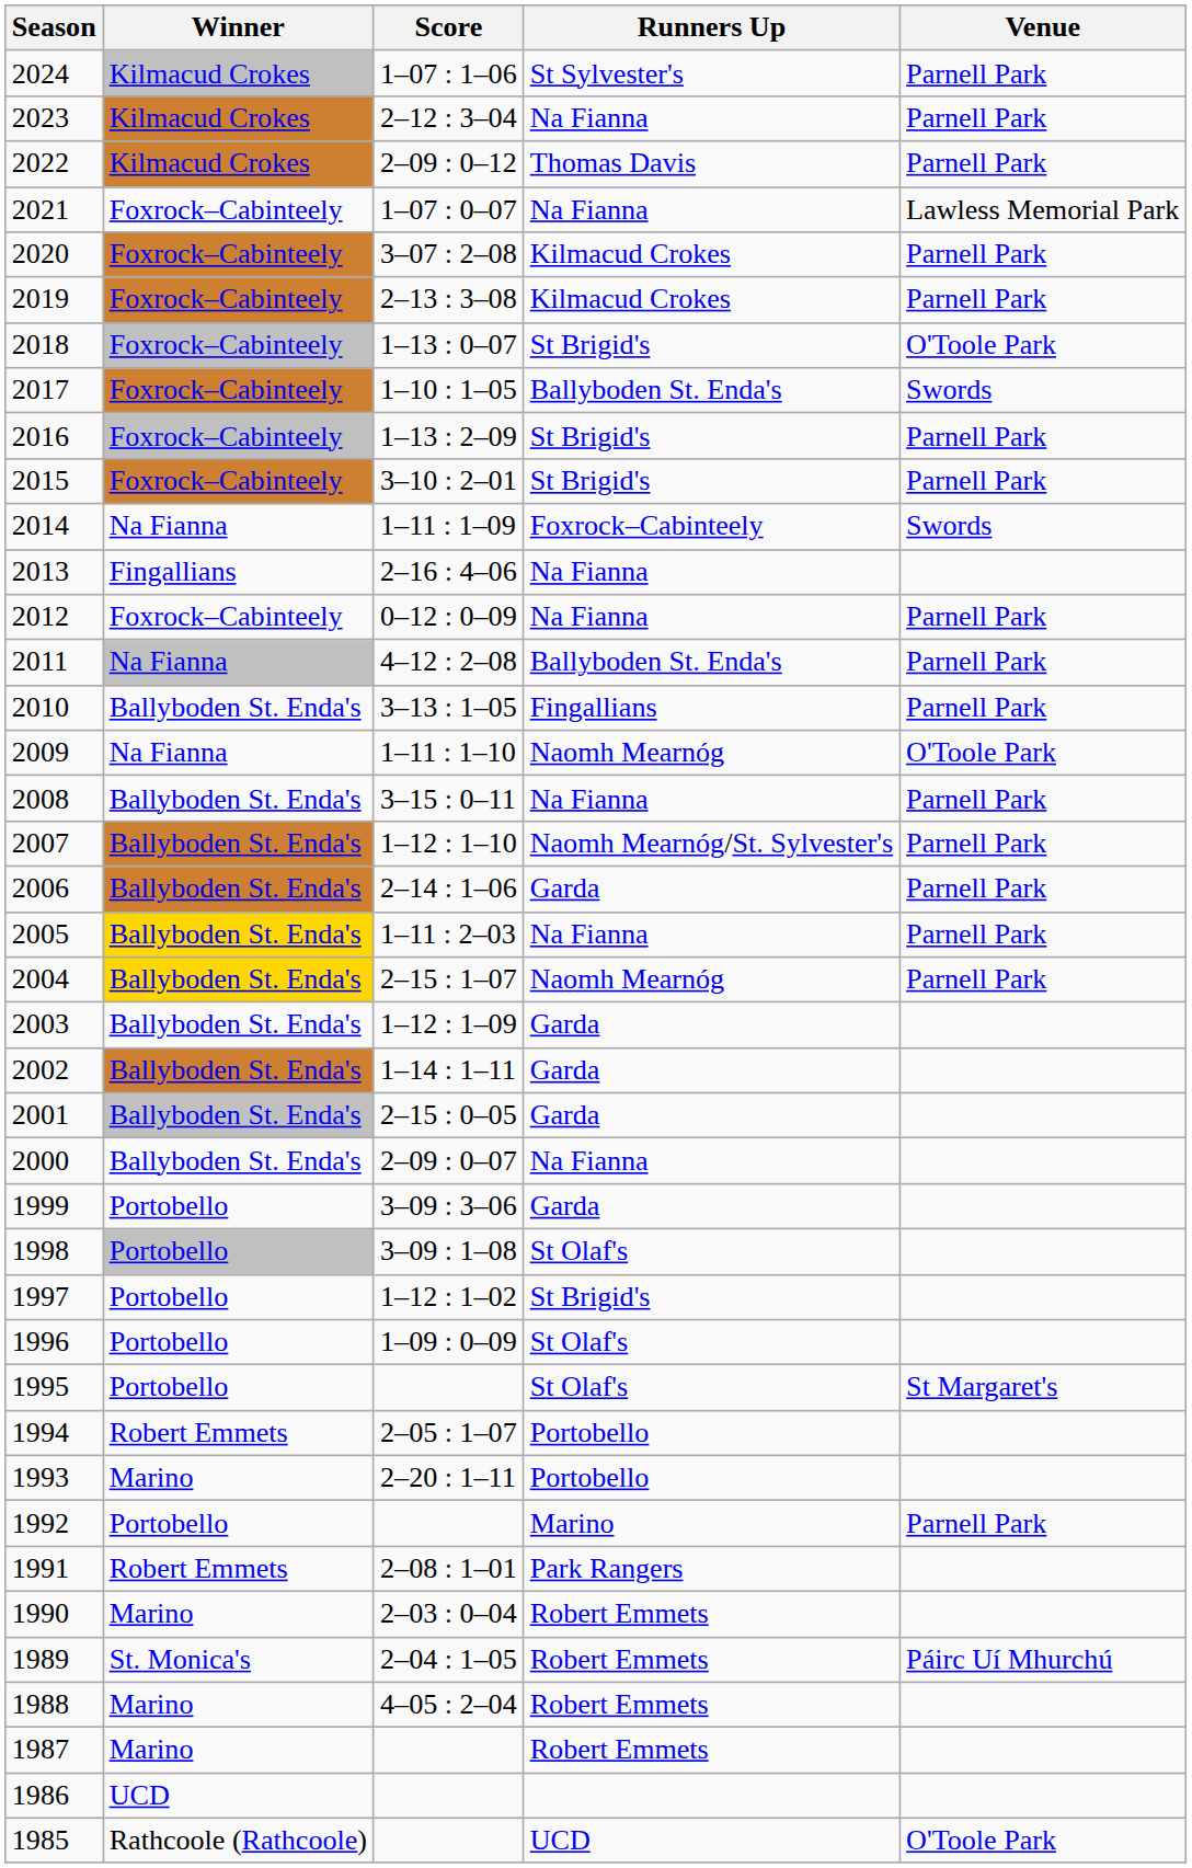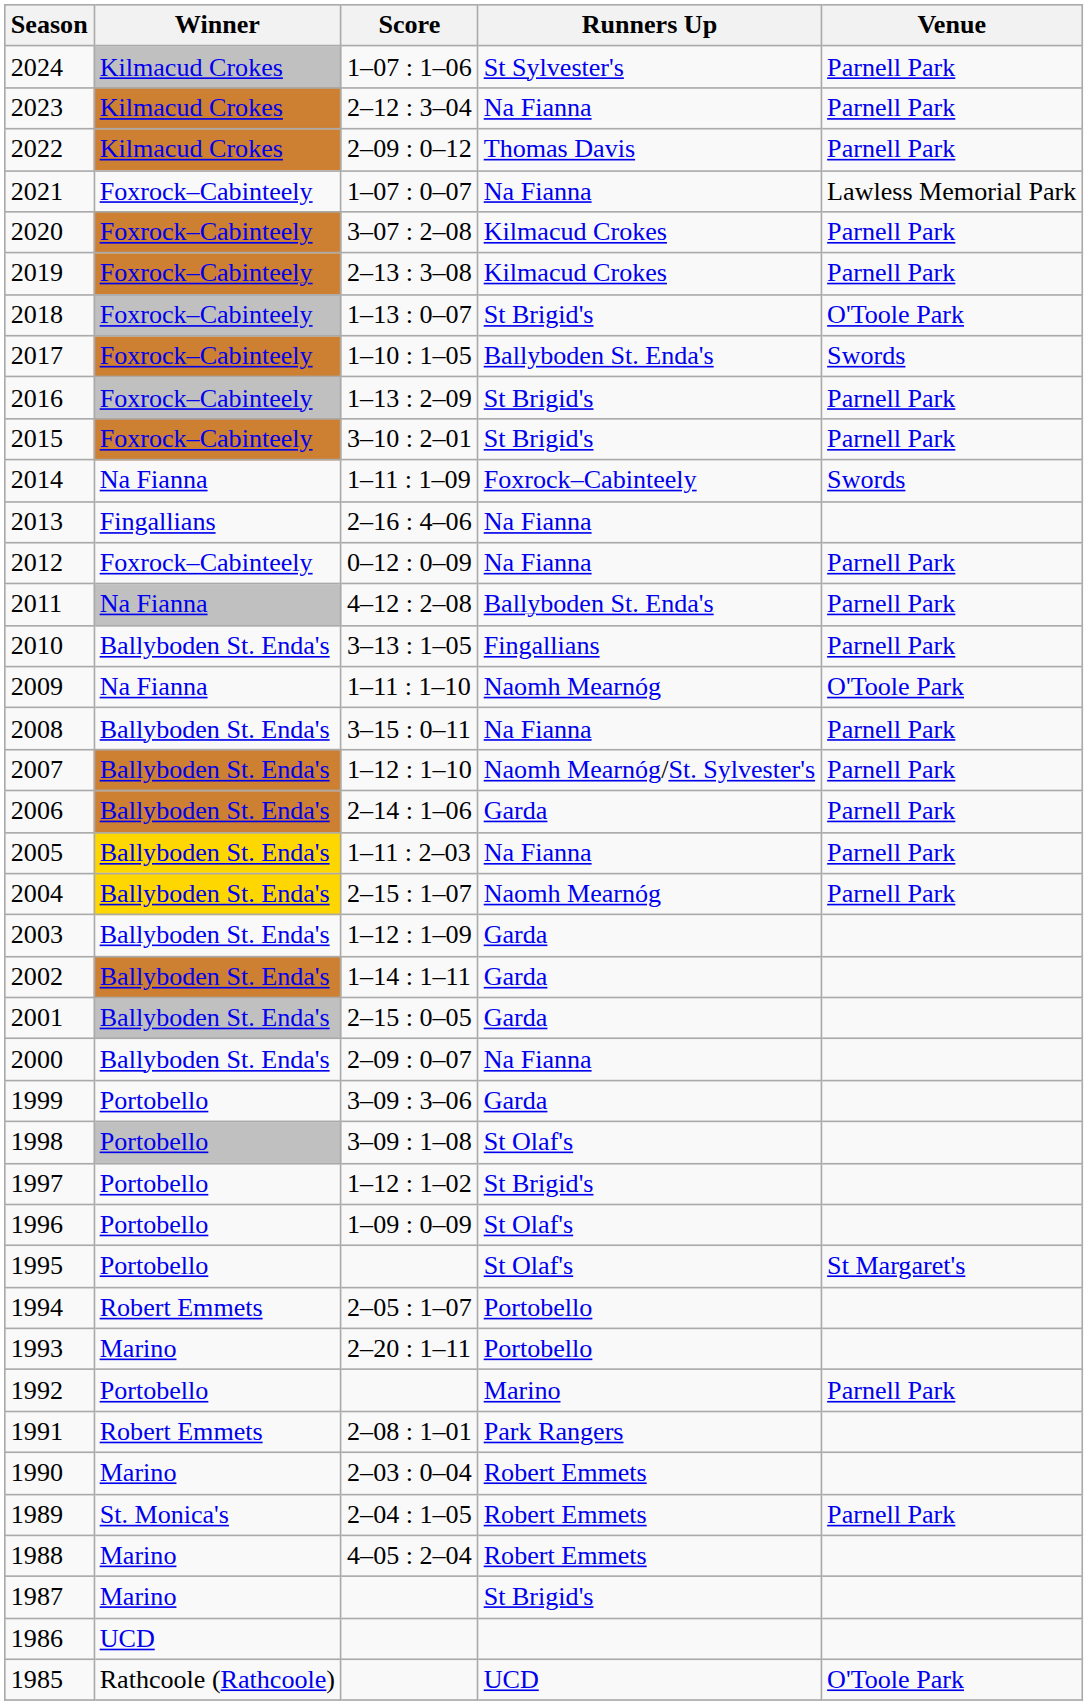1989 | Venue: Páirc Uí Mhurchú -> Parnell Park
1987 | Runners Up: Robert Emmets -> St Brigid's
